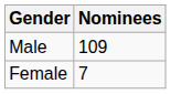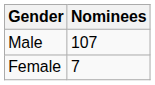Male | Nominees: 109 -> 107
